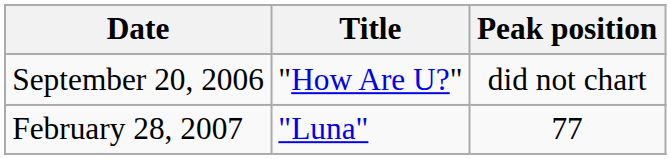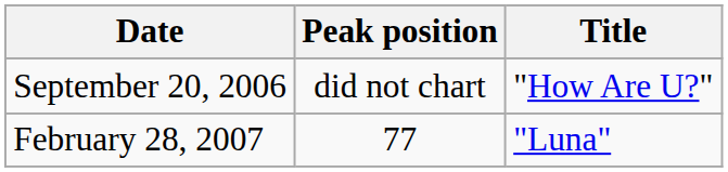columns swapped: Title <-> Peak position
